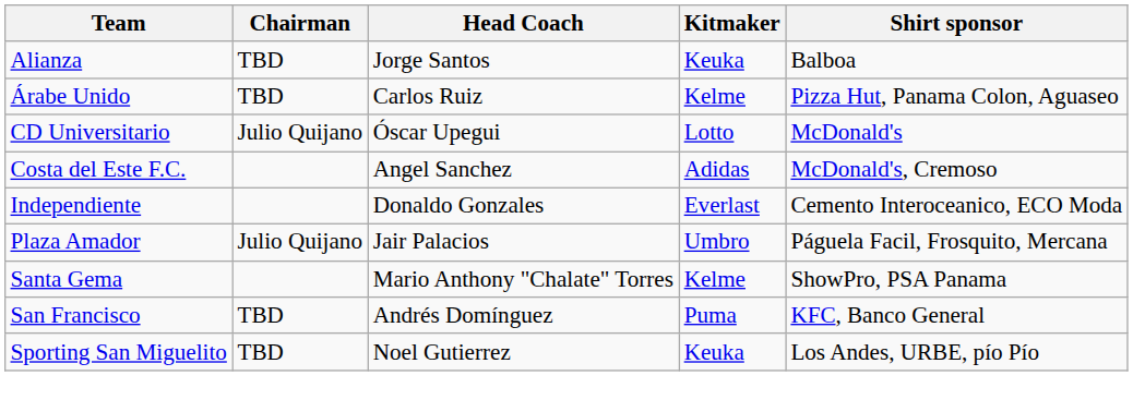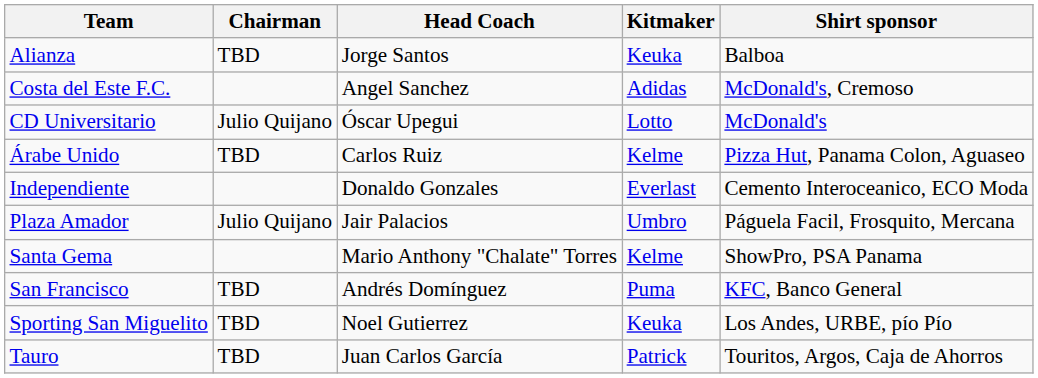rows swapped: Árabe Unido <-> Costa del Este F.C.
+ row: Tauro | TBD | Juan Carlos García | Patrick | Touritos, Argos, Caja de Ahorros
